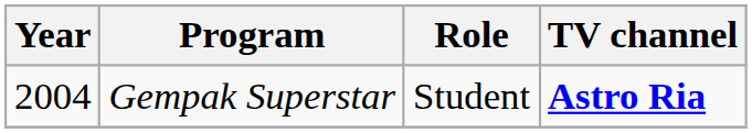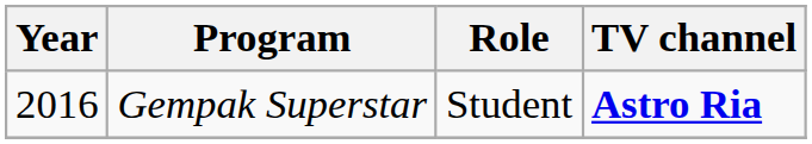Gempak Superstar | Year: 2004 -> 2016
